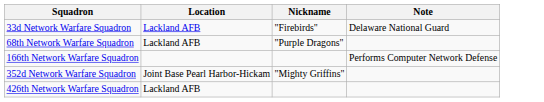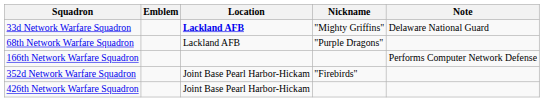+ column: Emblem
33d Network Warfare Squadron | Location: normal -> bold
33d Network Warfare Squadron | Nickname: "Firebirds" -> "Mighty Griffins"
352d Network Warfare Squadron | Nickname: "Mighty Griffins" -> "Firebirds"
426th Network Warfare Squadron | Location: Lackland AFB -> Joint Base Pearl Harbor-Hickam
